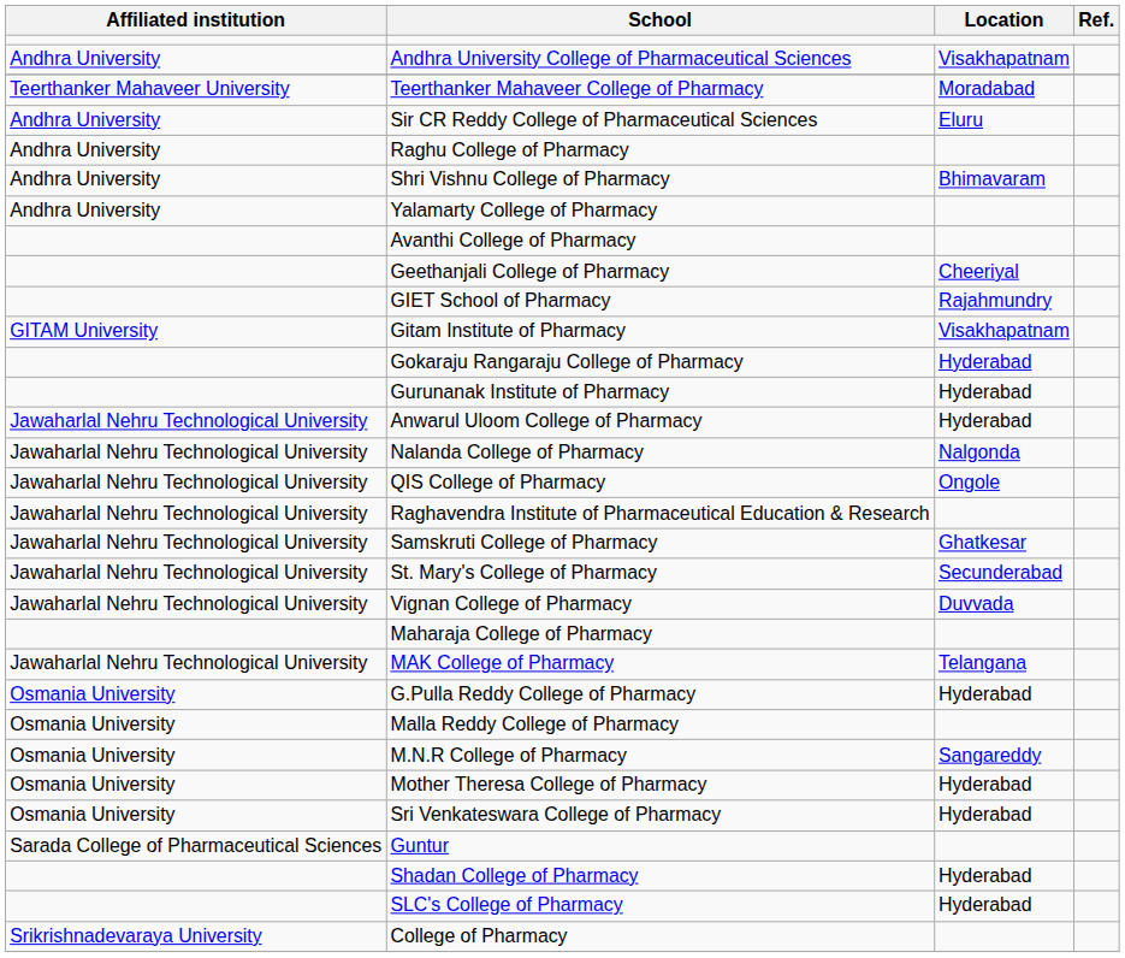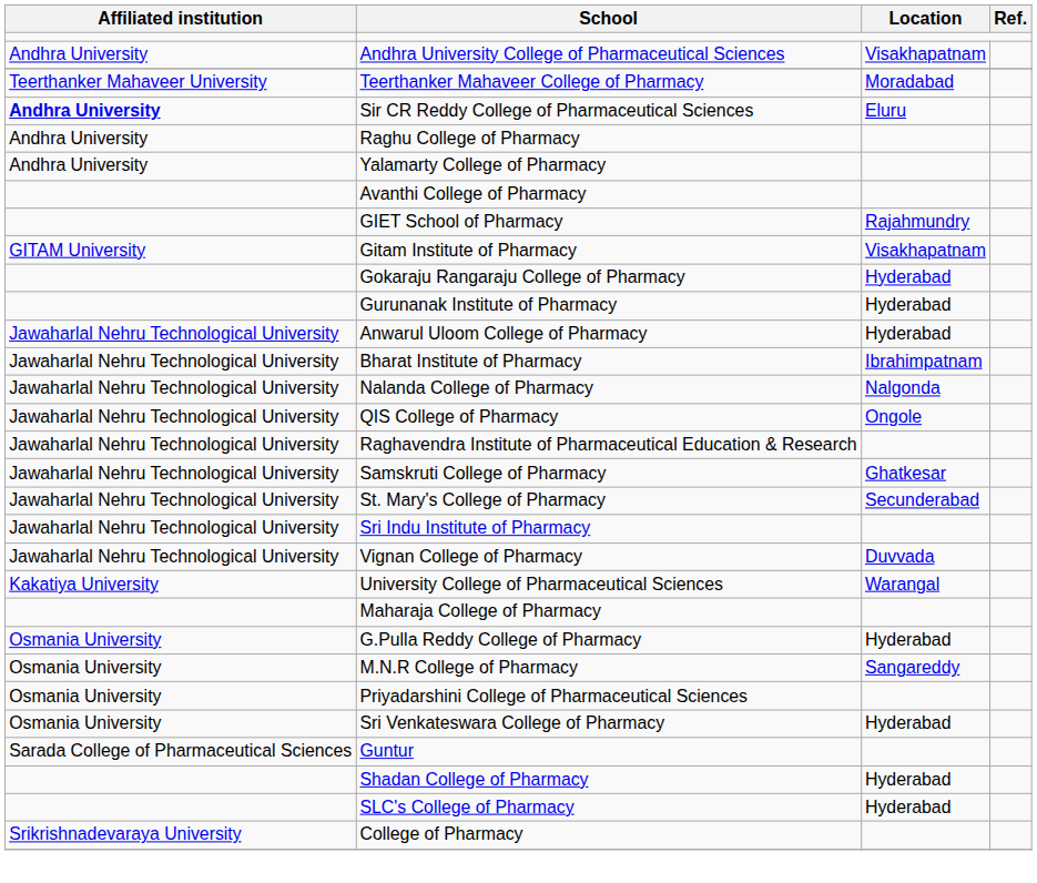Sir CR Reddy College of Pharmaceutical Sciences | Affiliated institution: normal -> bold
- row: Andhra University | Shri Vishnu College of Pharmacy | Bhimavaram
- row: Geethanjali College of Pharmacy | Cheeriyal
+ row: Jawaharlal Nehru Technological University | Bharat Institute of Pharmacy | Ibrahimpatnam
+ row: Jawaharlal Nehru Technological University | Sri Indu Institute of Pharmacy
+ row: Kakatiya University | University College of Pharmaceutical Sciences | Warangal
- row: Jawaharlal Nehru Technological University | MAK College of Pharmacy | Telangana
- row: Osmania University | Malla Reddy College of Pharmacy
- row: Osmania University | Mother Theresa College of Pharmacy | Hyderabad
+ row: Osmania University | Priyadarshini College of Pharmaceutical Sciences
